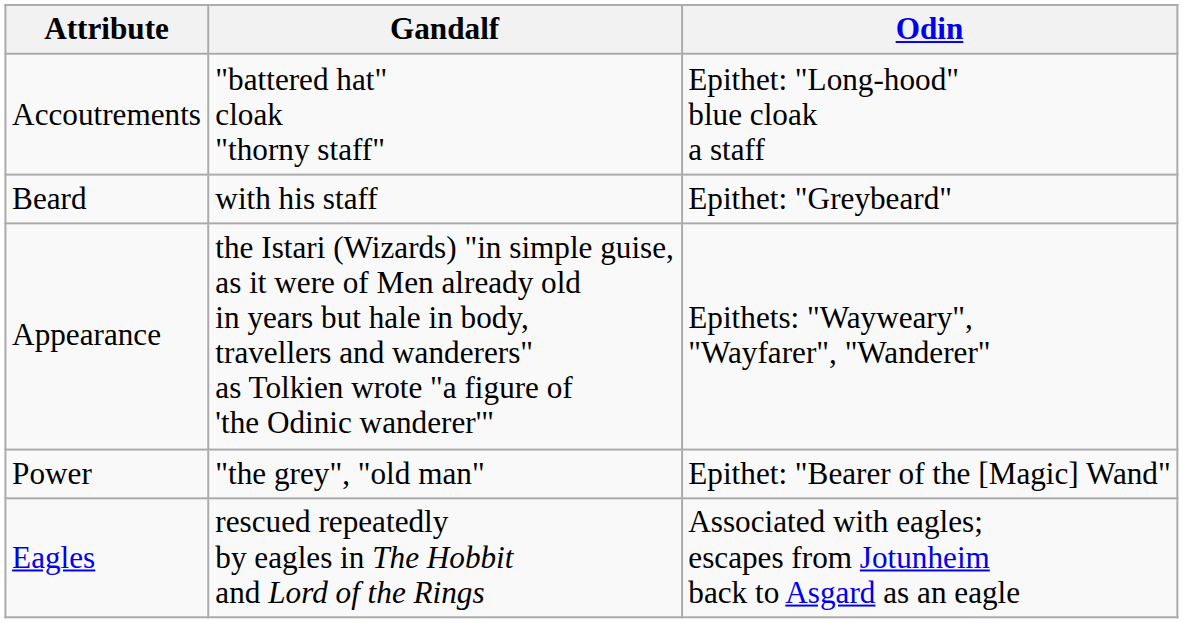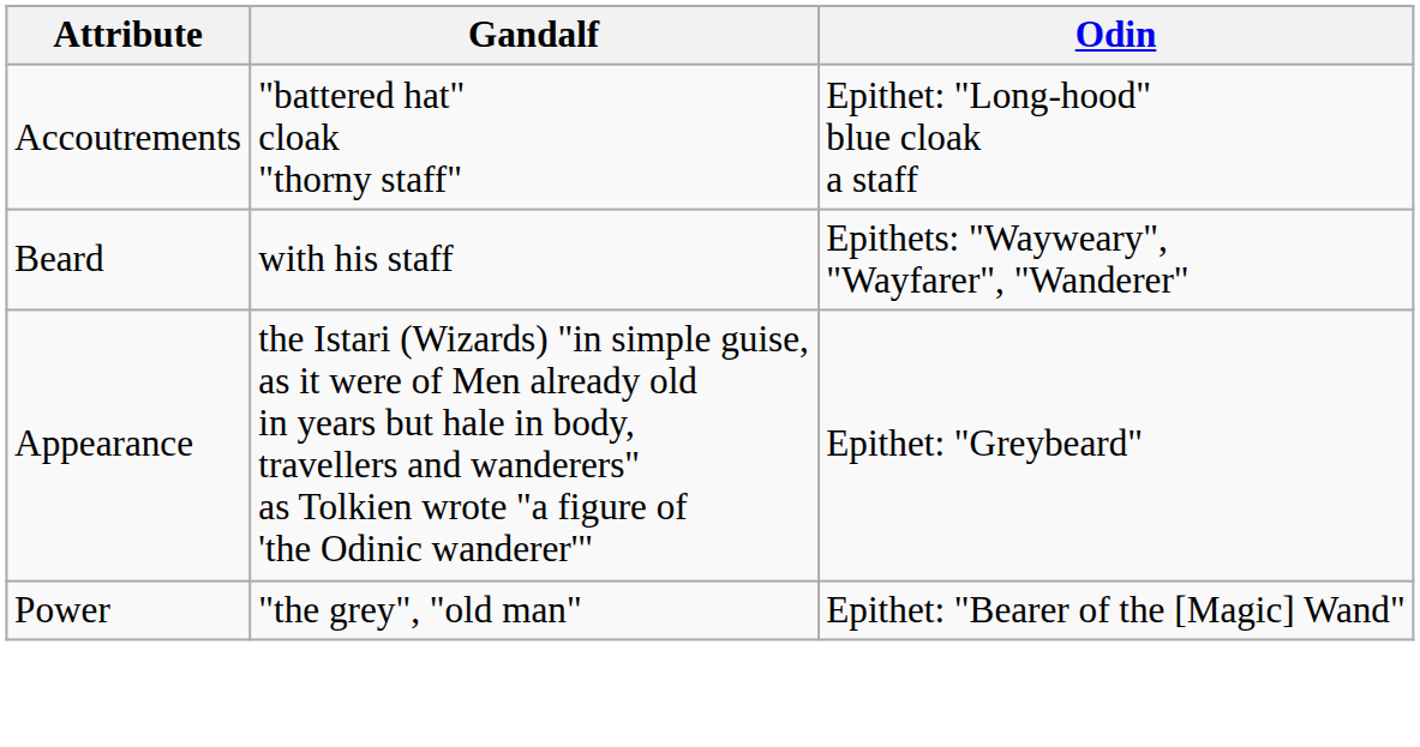Beard | Odin: Epithet: "Greybeard" -> Epithets: "Wayweary", "Wayfarer", "Wanderer"
Appearance | Odin: Epithets: "Wayweary", "Wayfarer", "Wanderer" -> Epithet: "Greybeard"
- row: Eagles | rescued repeatedly by eagles in The Hobbit and Lord of the Rings | Associated with eagles; escapes from Jotunheim back to Asgard as an eagle
